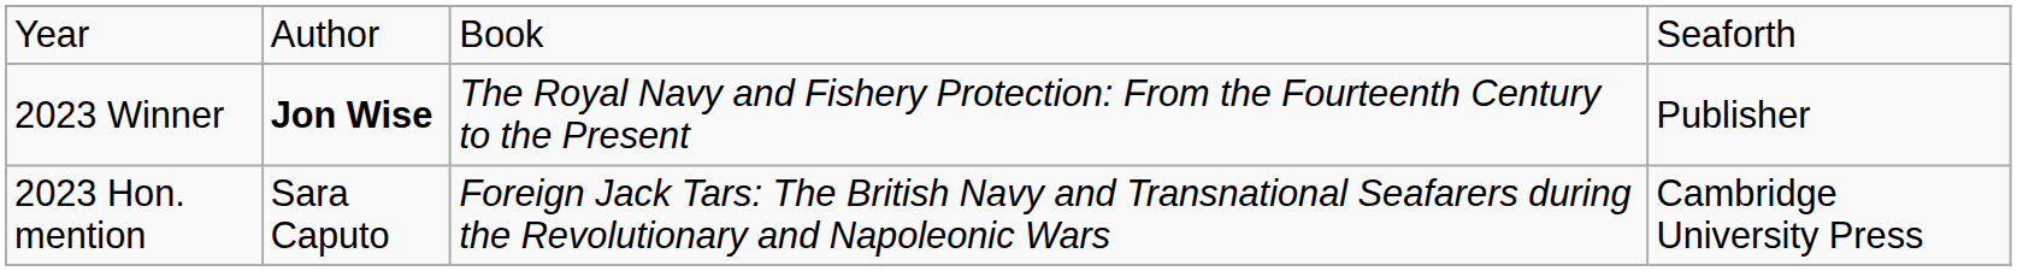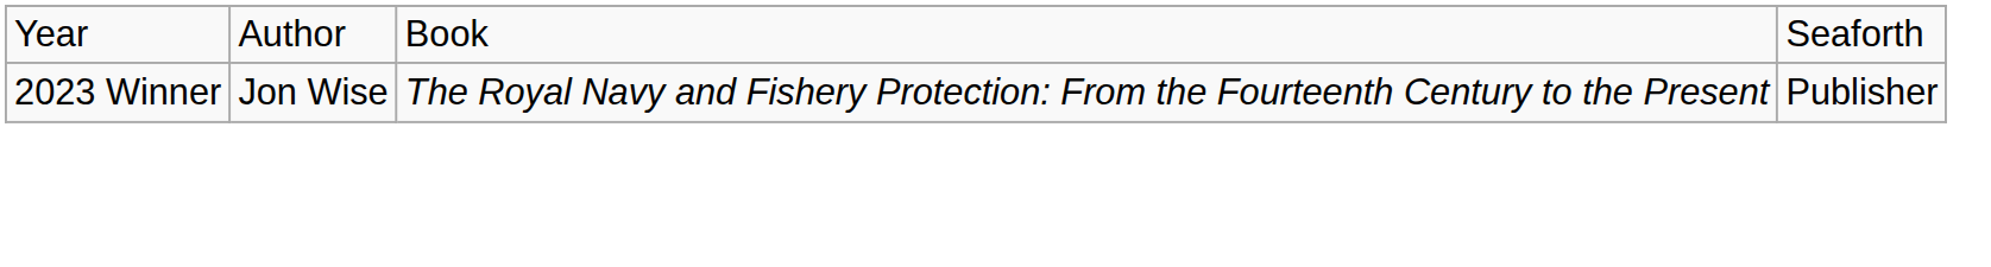2023 Winner | column 2: bold -> normal
- row: 2023 Hon. mention | Sara Caputo | Foreign Jack Tars: The British Navy and Transnational Seafarers during the Revolutionary and Napoleonic Wars | Cambridge University Press
